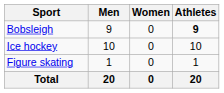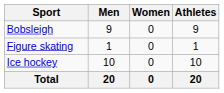Bobsleigh | Athletes: bold -> normal
rows swapped: Figure skating <-> Ice hockey
